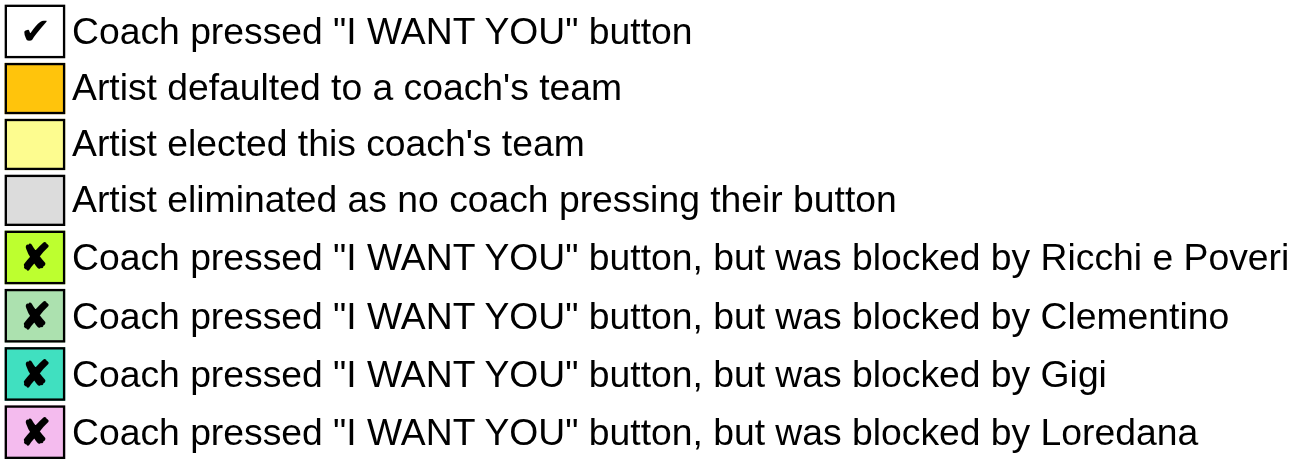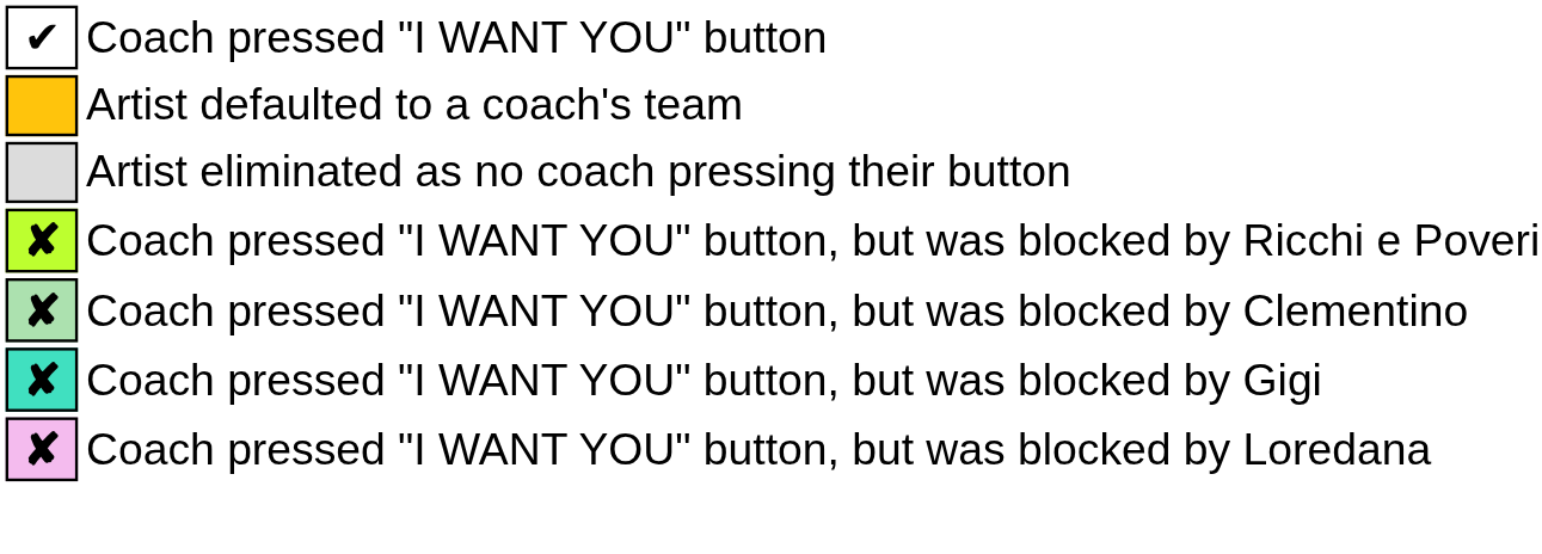- row: Artist elected this coach's team
